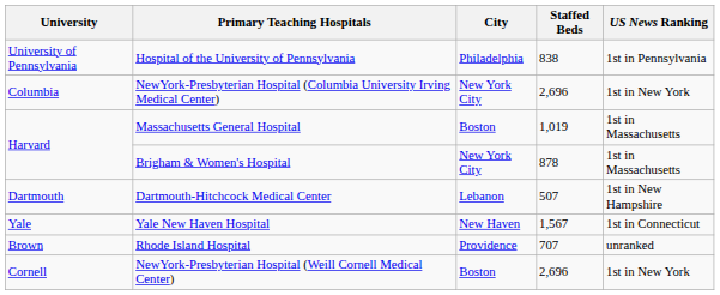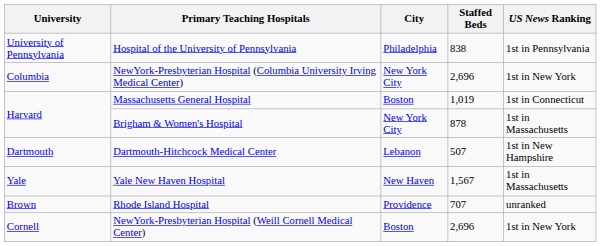Massachusetts General Hospital | US News Ranking: 1st in Massachusetts -> 1st in Connecticut
Yale New Haven Hospital | US News Ranking: 1st in Connecticut -> 1st in Massachusetts
